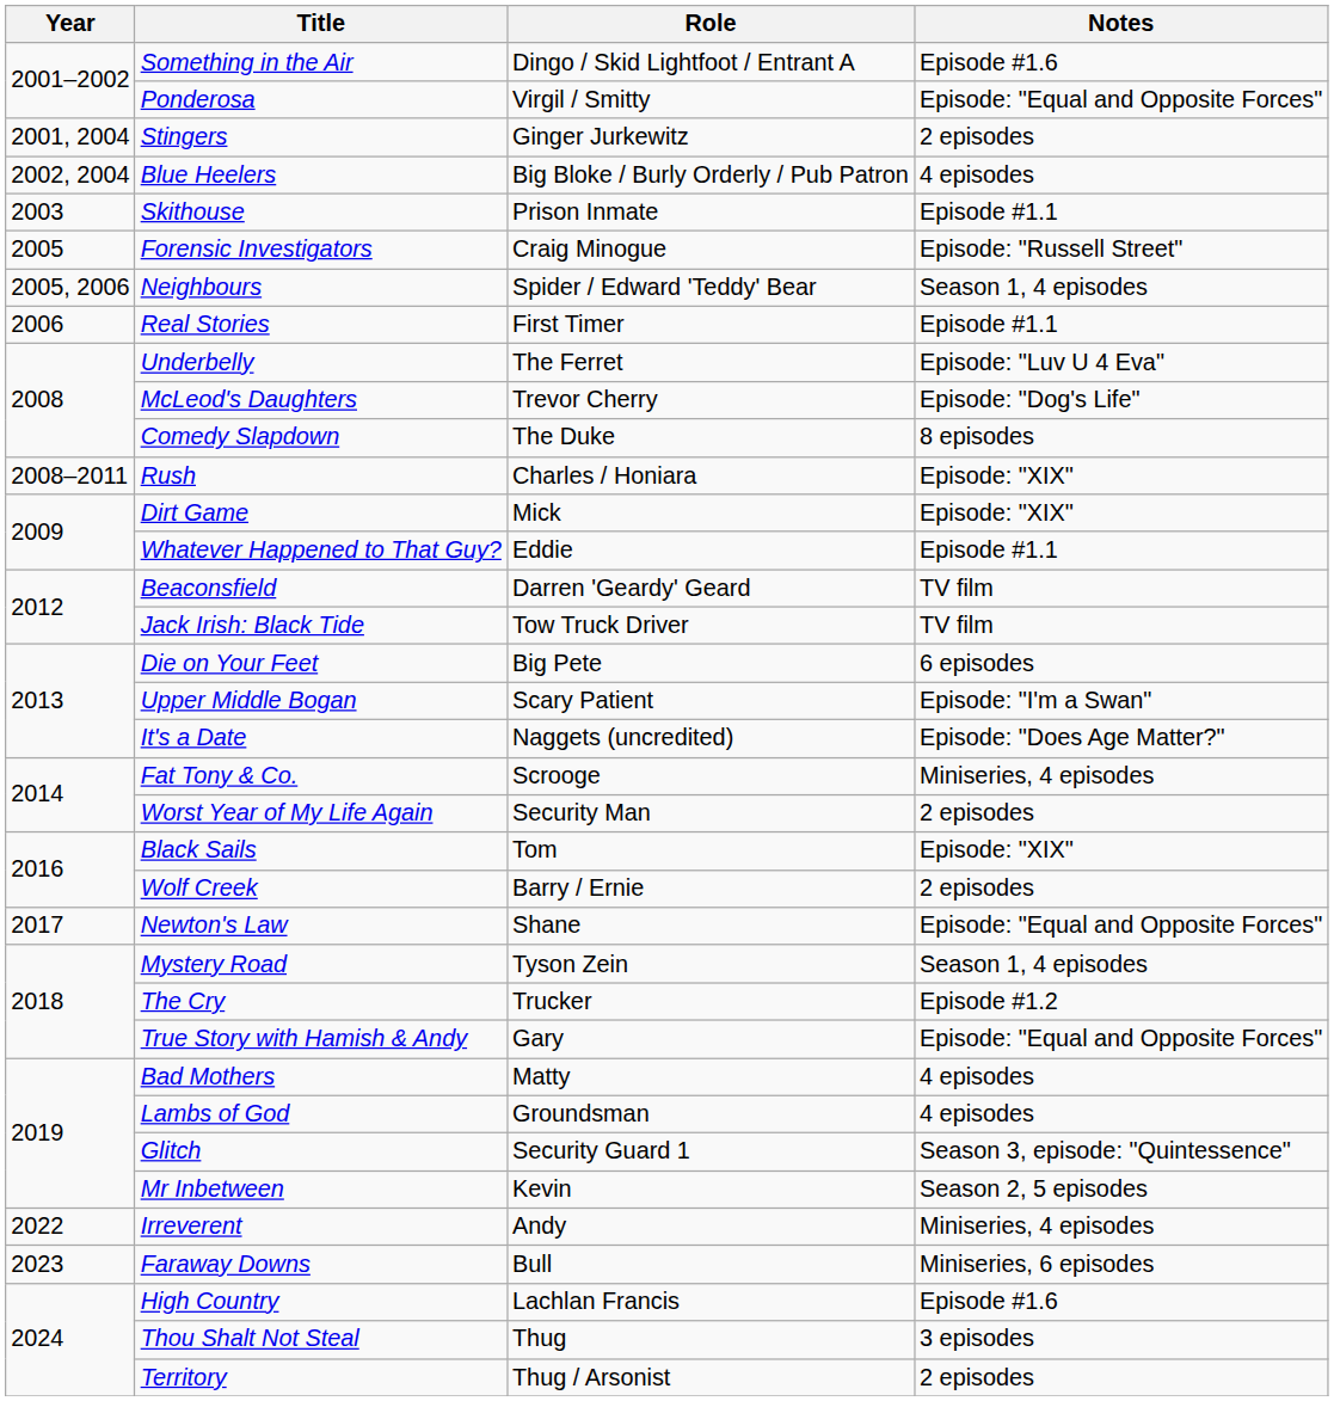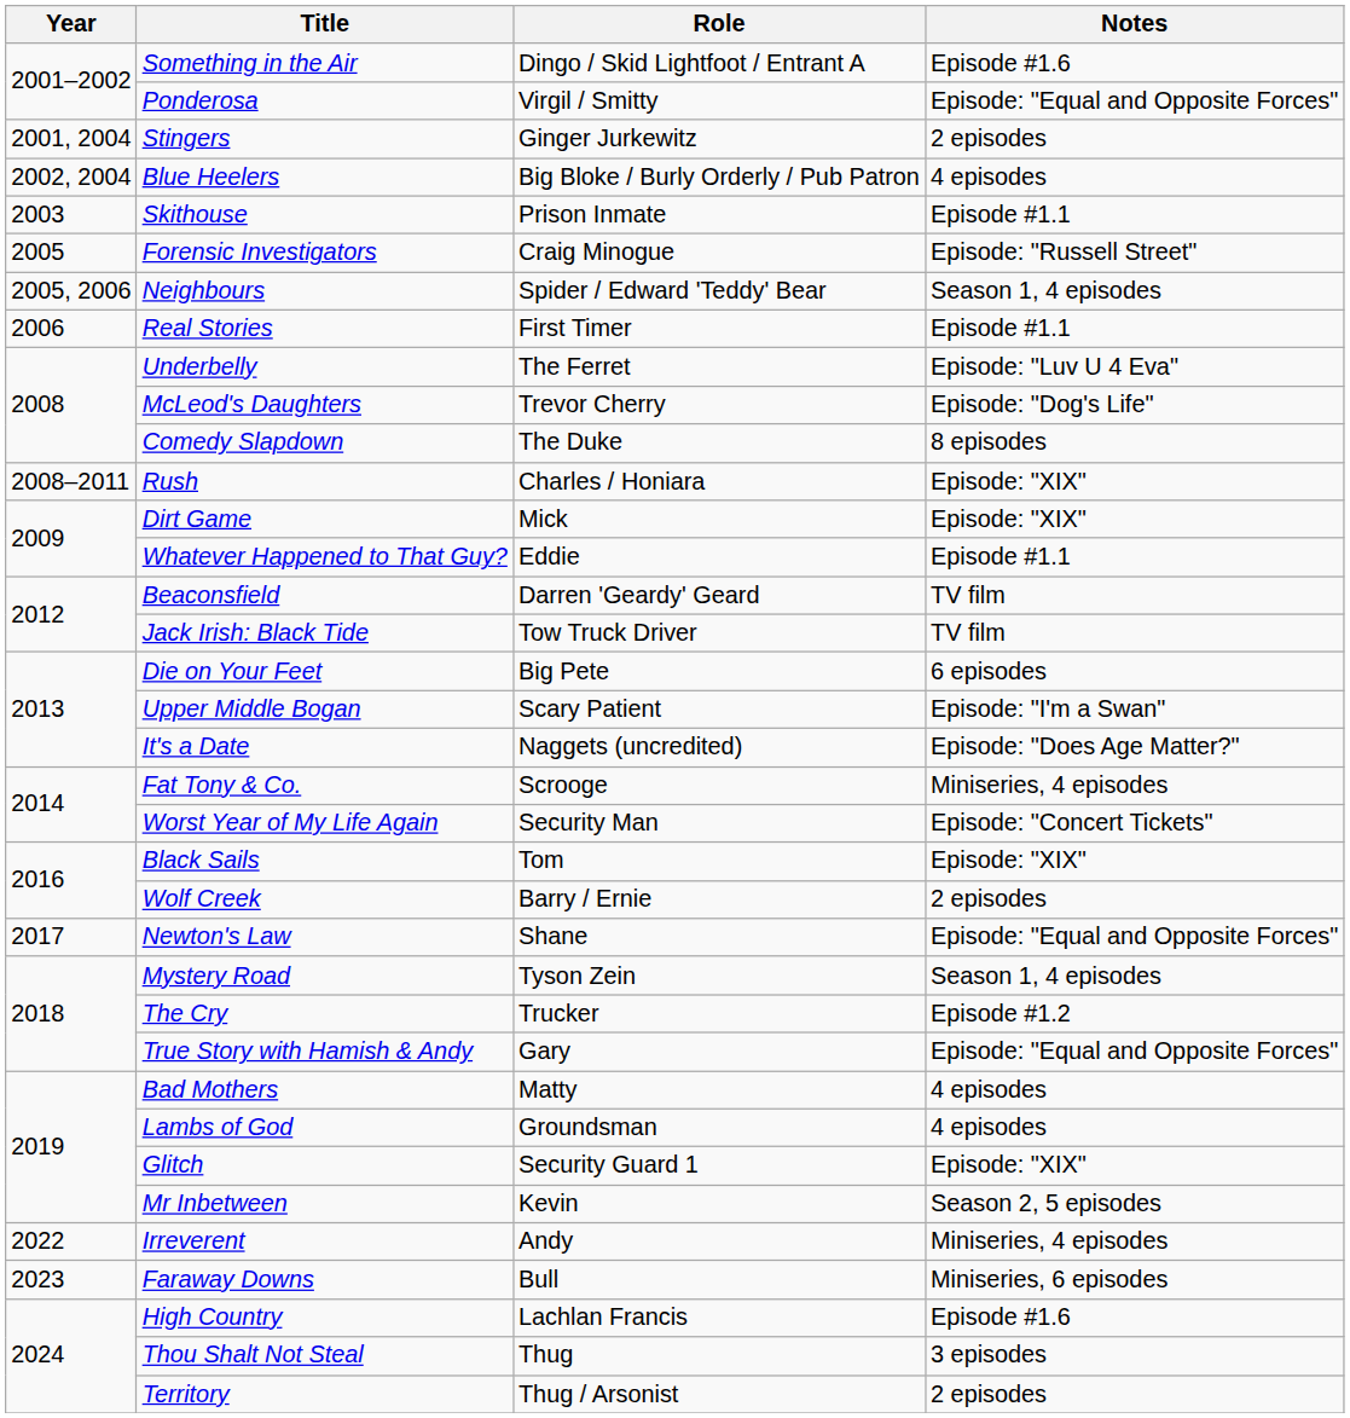Worst Year of My Life Again | Notes: 2 episodes -> Episode: "Concert Tickets"
Glitch | Notes: Season 3, episode: "Quintessence" -> Episode: "XIX"
